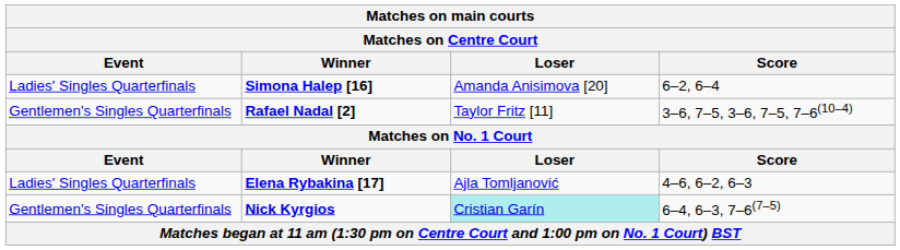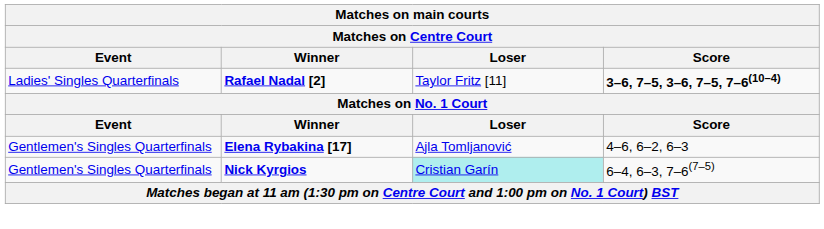- row: Ladies' Singles Quarterfinals | Simona Halep [16] | Amanda Anisimova [20] | 6–2, 6–4
Rafael Nadal [2] | Event: Gentlemen's Singles Quarterfinals -> Ladies' Singles Quarterfinals
Rafael Nadal [2] | Score: normal -> bold
Elena Rybakina [17] | Event: Ladies' Singles Quarterfinals -> Gentlemen's Singles Quarterfinals
